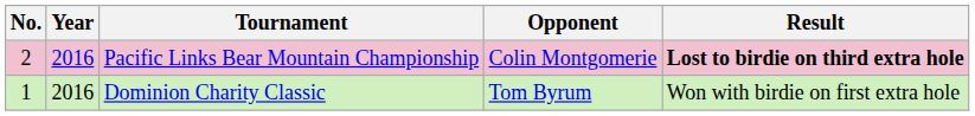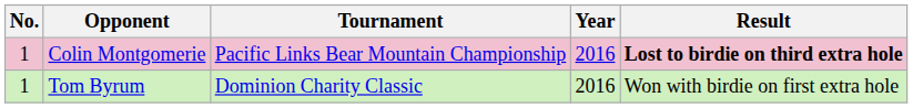columns swapped: Year <-> Opponent
Pacific Links Bear Mountain Championship | No.: 2 -> 1
